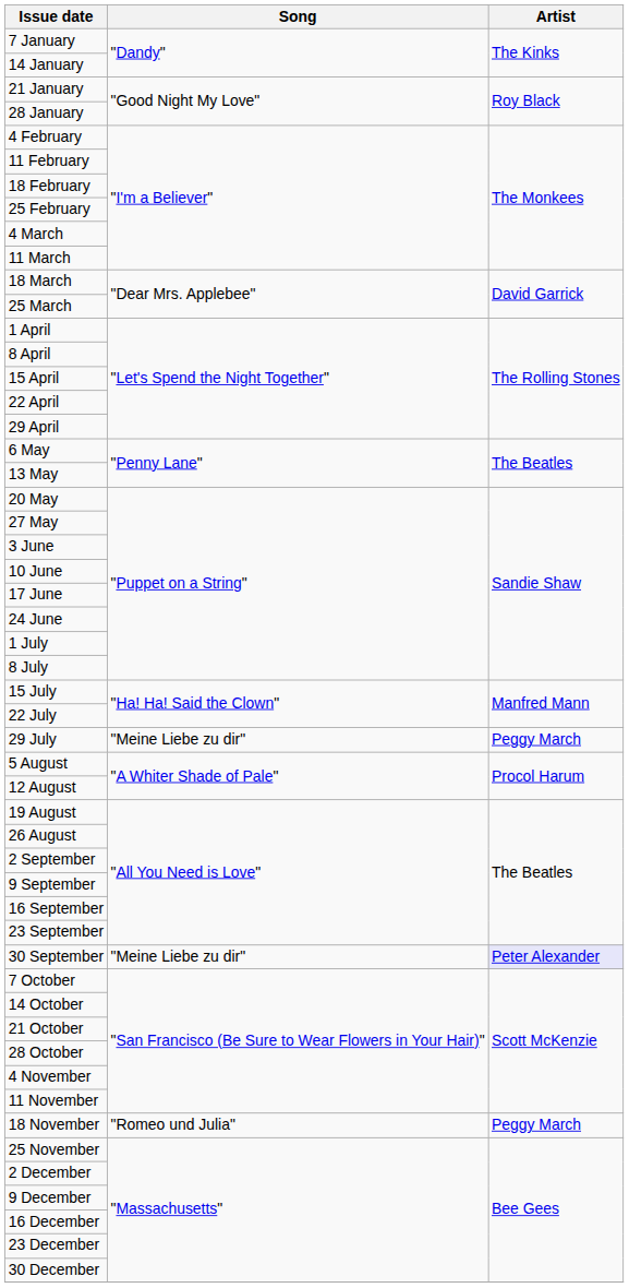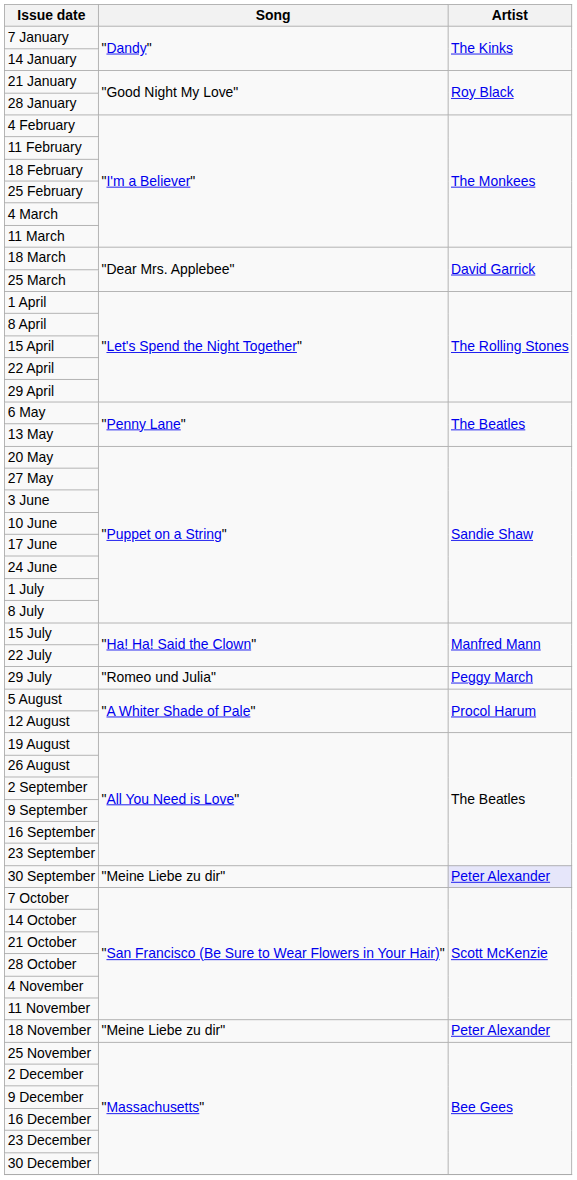29 July | Song: "Meine Liebe zu dir" -> "Romeo und Julia"
18 November | Song: "Romeo und Julia" -> "Meine Liebe zu dir"
18 November | Artist: Peggy March -> Peter Alexander
